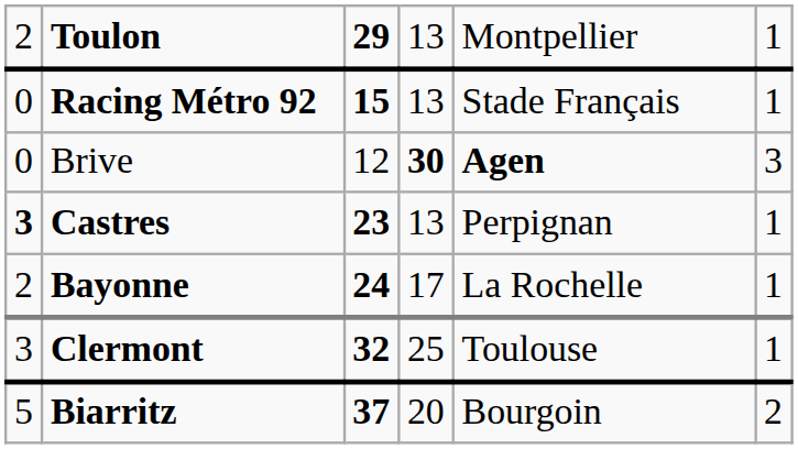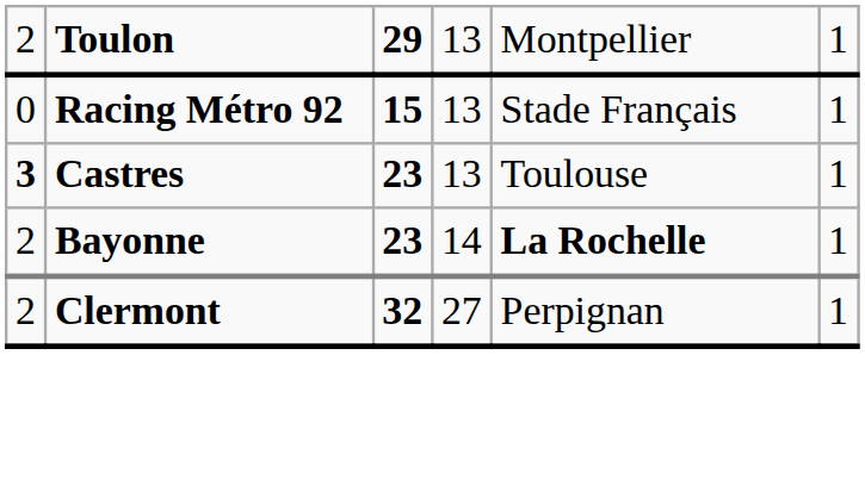- row: 0 | Brive | 12 | 30 | Agen | 3
Castres | column 5: Perpignan -> Toulouse
Bayonne | column 3: 24 -> 23
Bayonne | column 4: 17 -> 14
Bayonne | column 5: normal -> bold
Clermont | column 1: 3 -> 2
Clermont | column 4: 25 -> 27
Clermont | column 5: Toulouse -> Perpignan
- row: 5 | Biarritz | 37 | 20 | Bourgoin | 2
